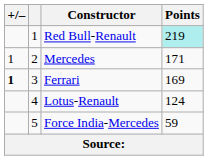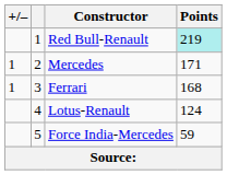Ferrari | +/–: bold -> normal
Ferrari | Points: 169 -> 168
